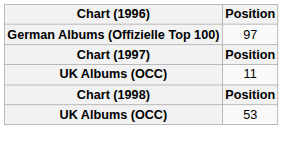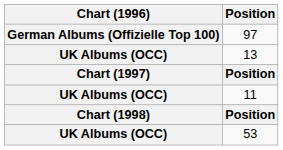+ row: UK Albums (OCC) | 13
